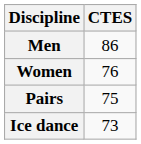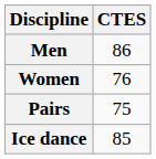Ice dance | CTES: 73 -> 85
